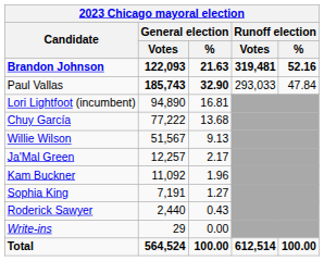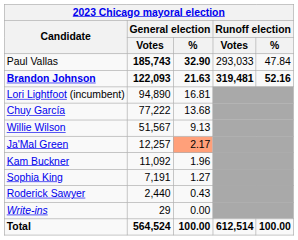rows swapped: Brandon Johnson <-> Paul Vallas
Ja'Mal Green | General election / %: no background -> lightsalmon background
